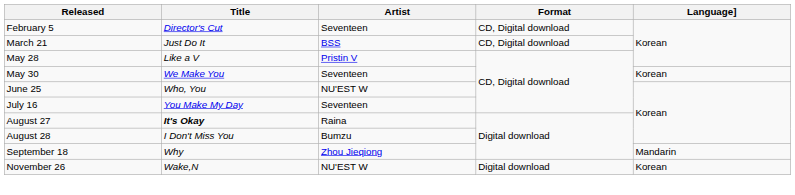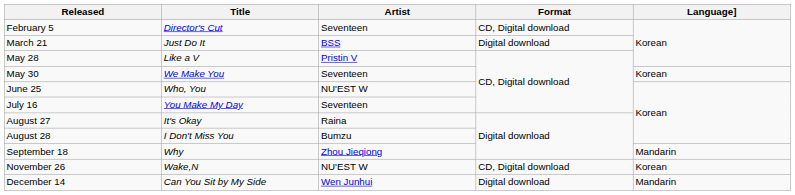March 21 | Format: CD, Digital download -> Digital download
August 27 | Title: bold -> normal
November 26 | Format: Digital download -> CD, Digital download
+ row: December 14 | Can You Sit by My Side | Wen Junhui | Digital download | Mandarin
